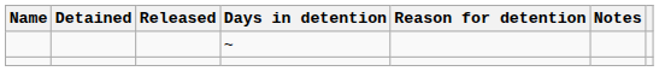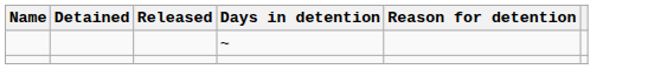- column: Notes
